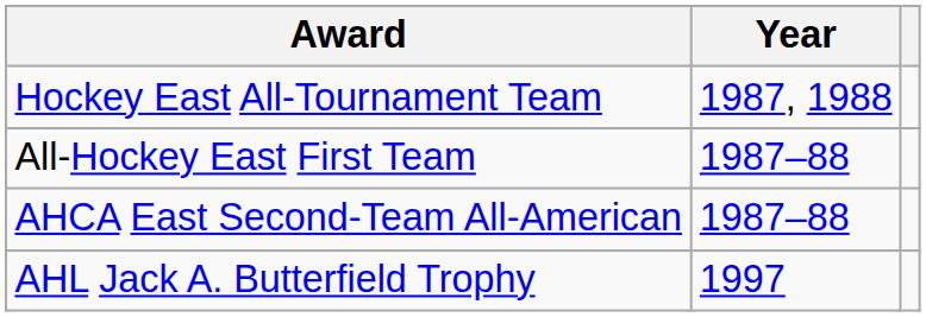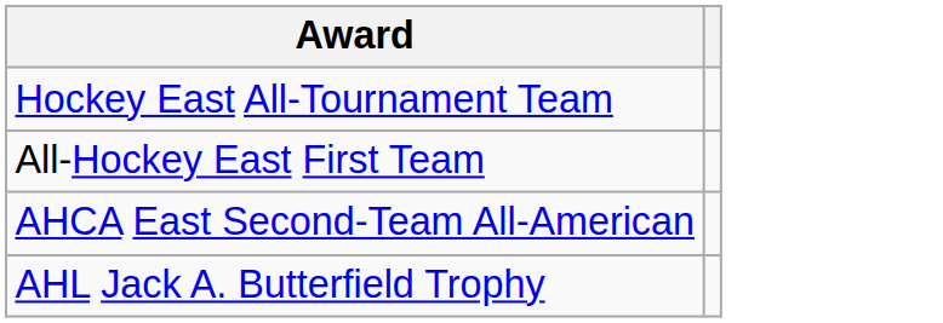- column: Year | 1987, 1988 | 1987–88 | 1987–88 | 1997
